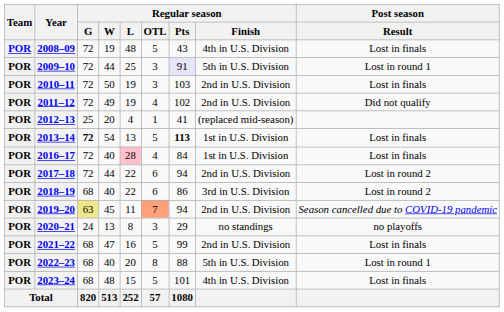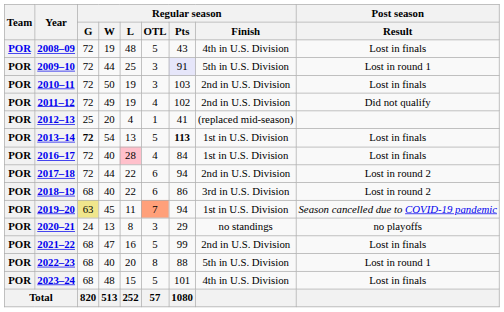2019–20 | Regular season / Finish: 2nd in U.S. Division -> 1st in U.S. Division
